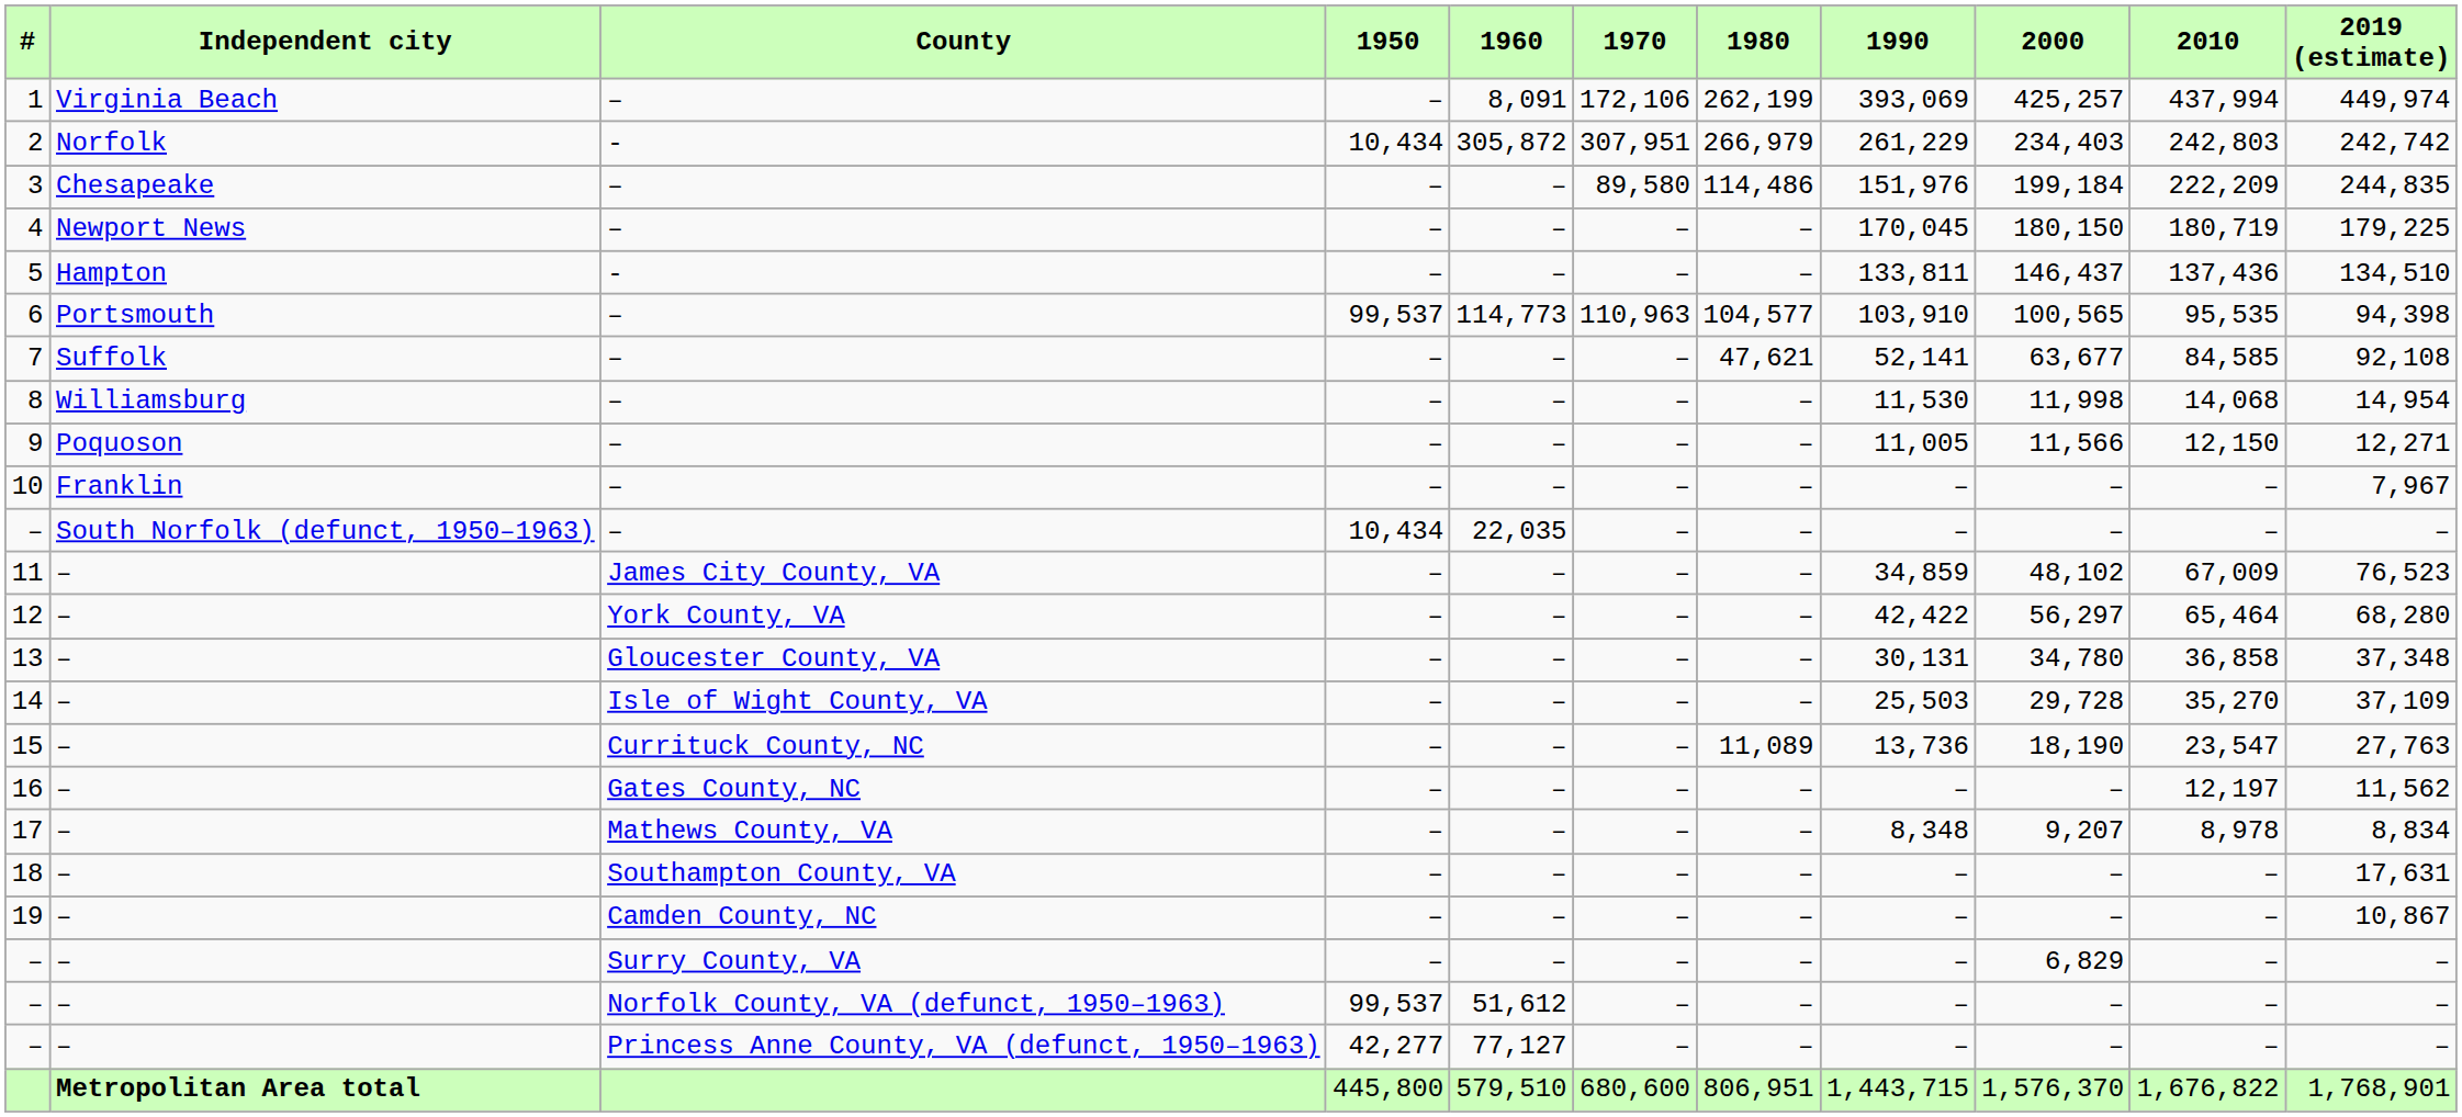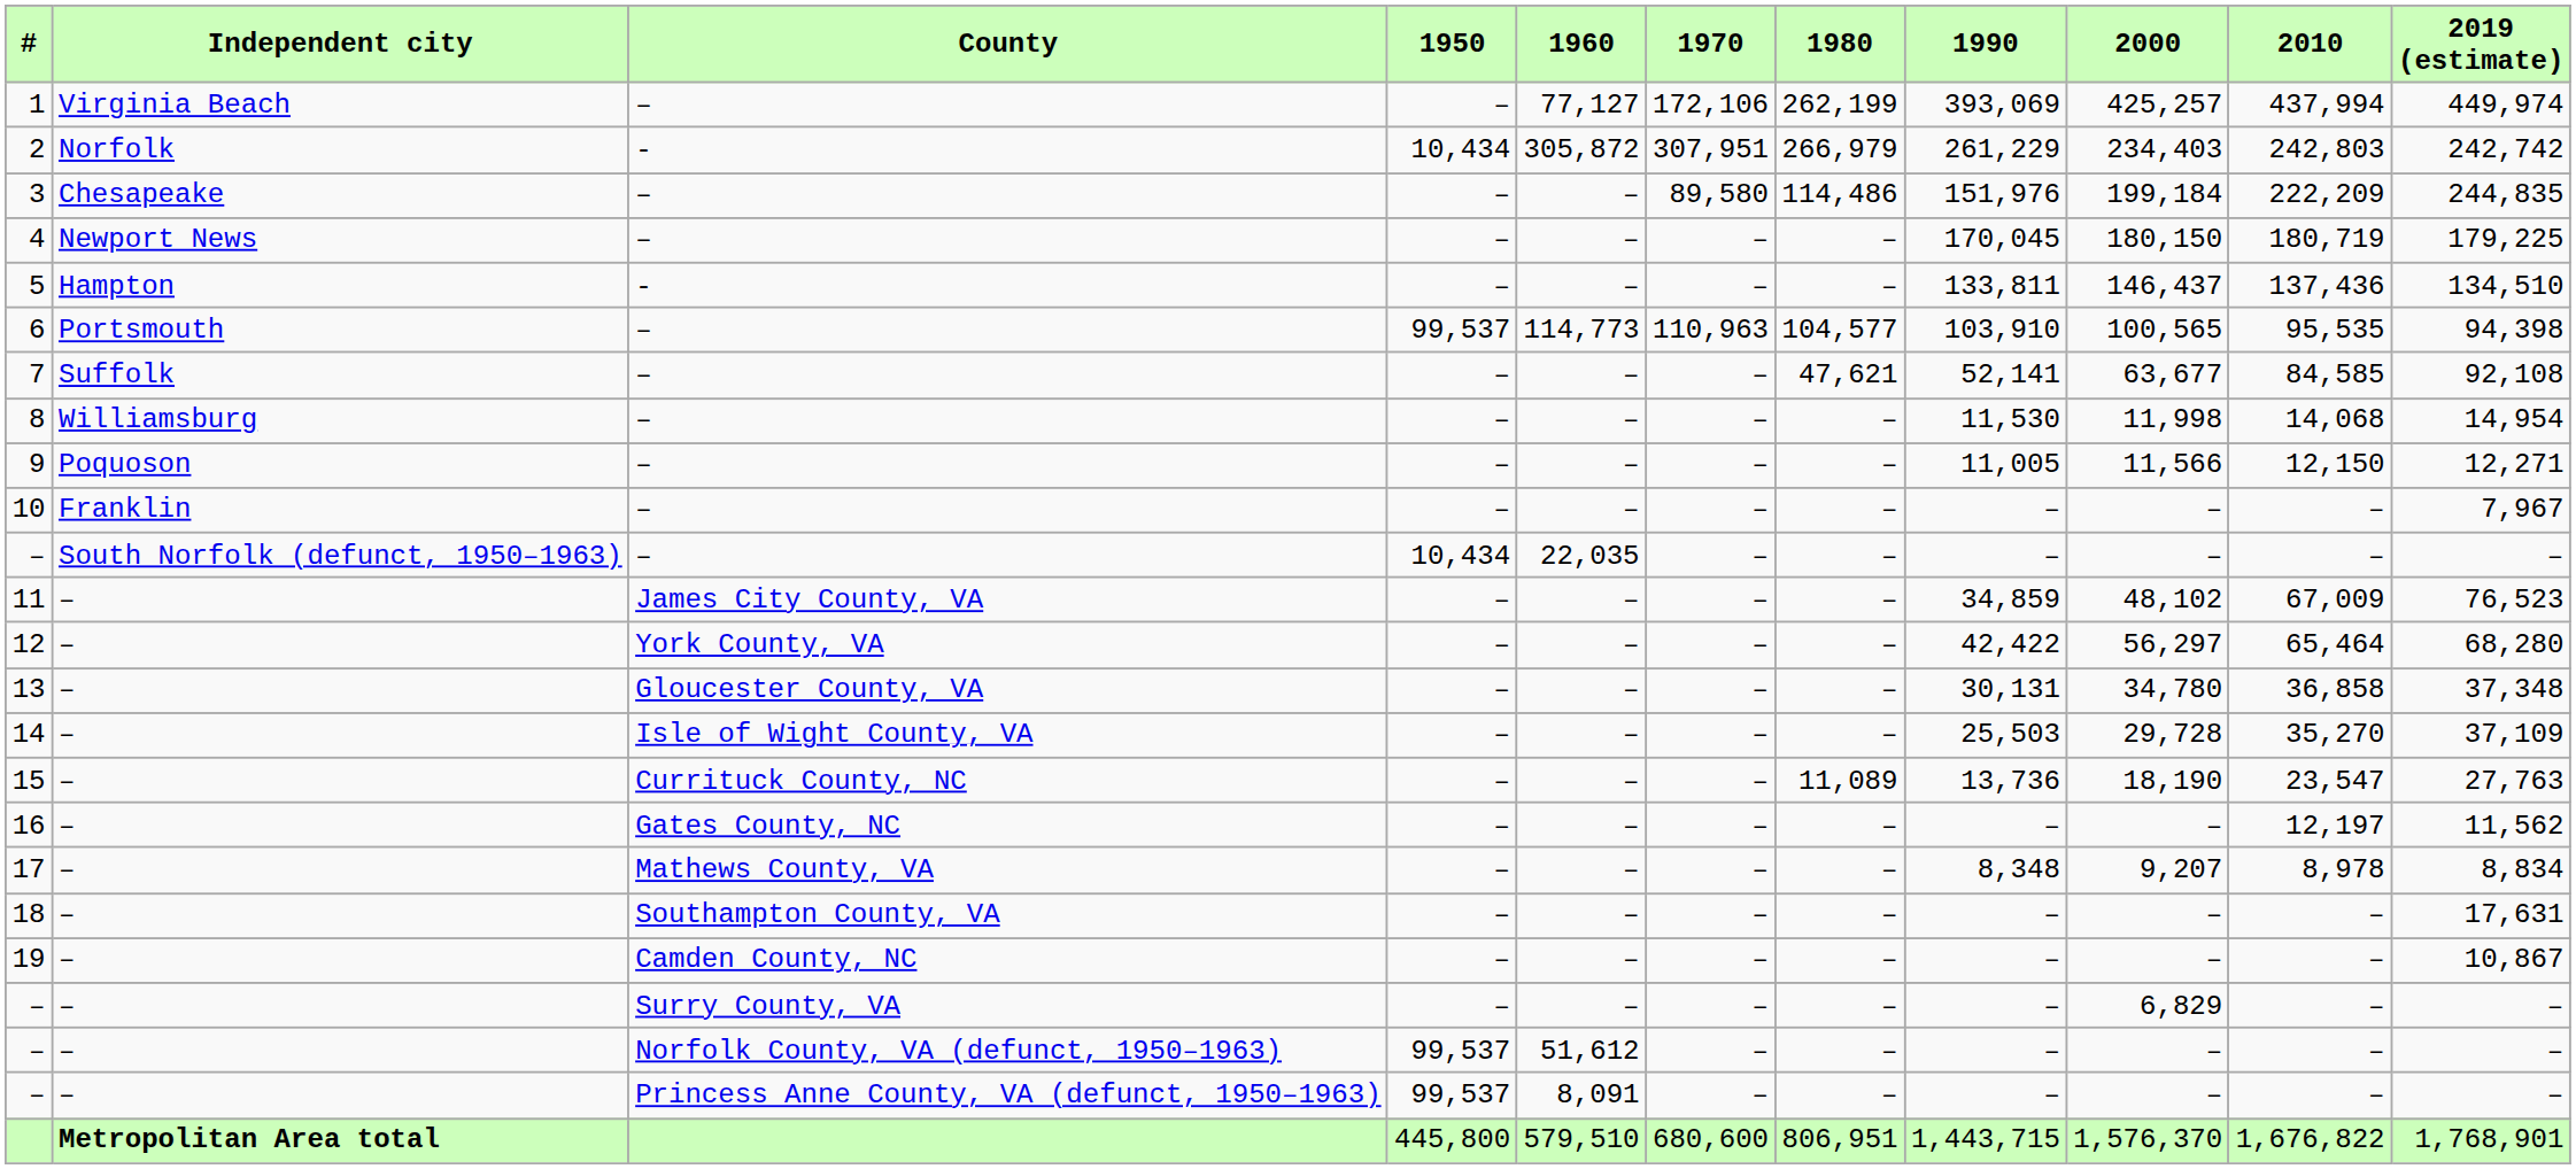1 | 1960: 8,091 -> 77,127
– / Princess Anne County, VA (defunct, 1950–1963) | 1950: 42,277 -> 99,537
– / Princess Anne County, VA (defunct, 1950–1963) | 1960: 77,127 -> 8,091
